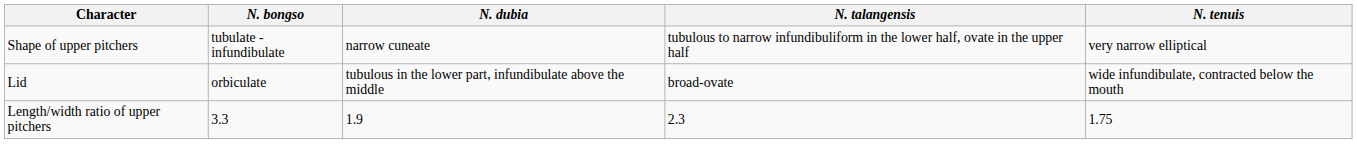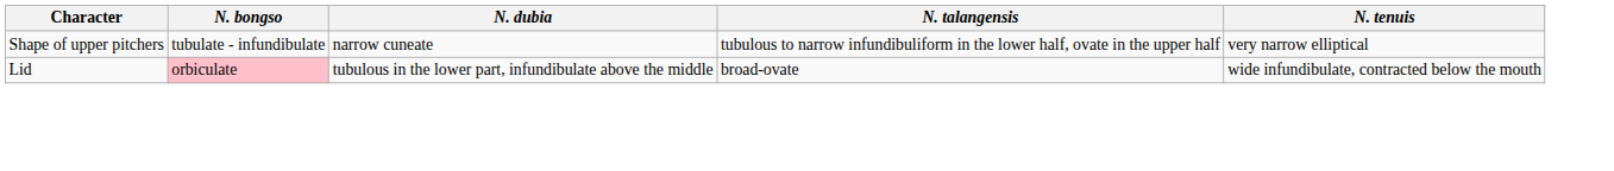Lid | N. bongso: no background -> pink background
- row: Length/width ratio of upper pitchers | 3.3 | 1.9 | 2.3 | 1.75
